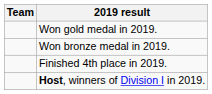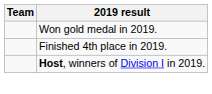- row: Won bronze medal in 2019.
